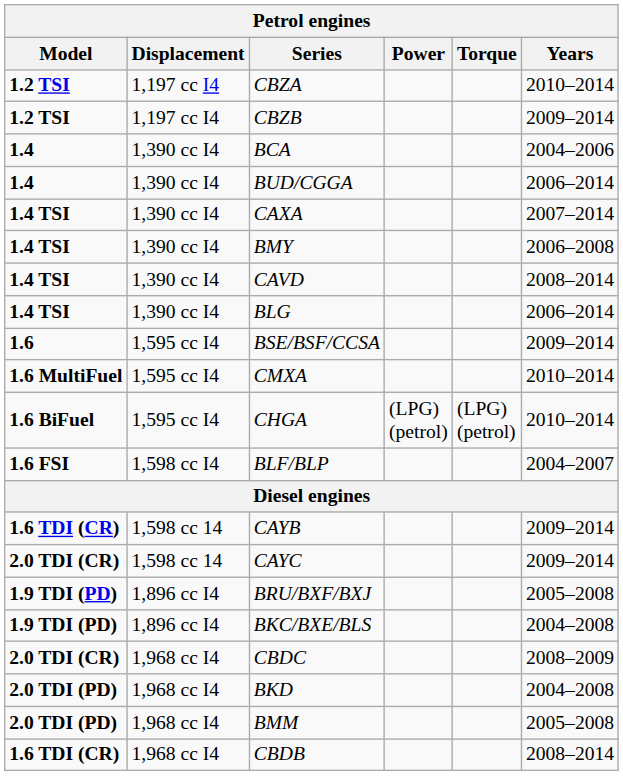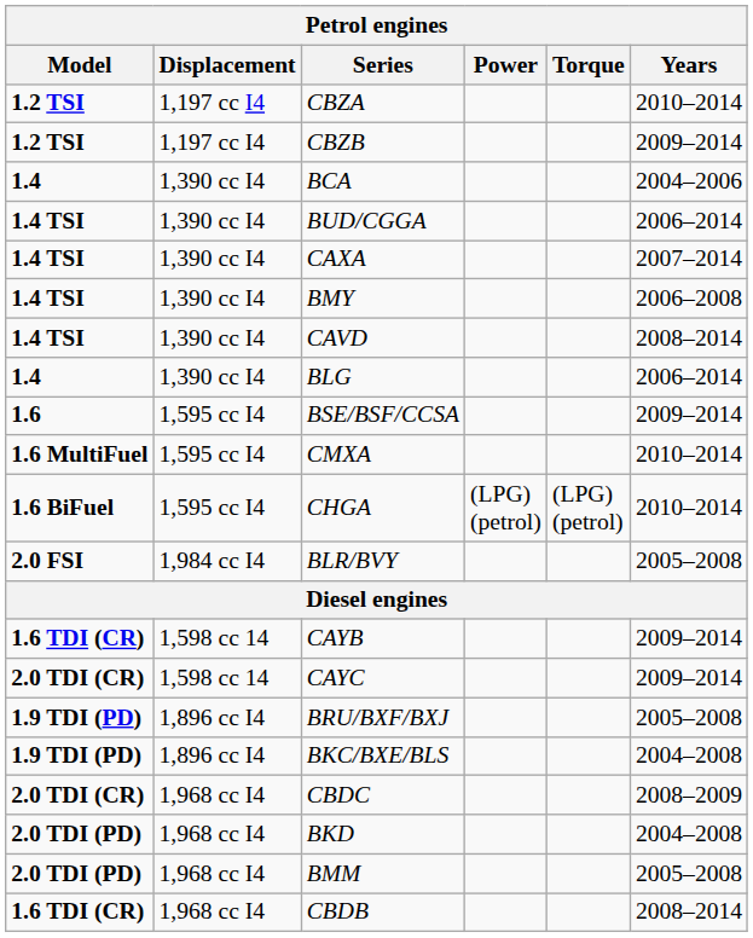BUD/CGGA | Model: 1.4 -> 1.4 TSI
BLG | Model: 1.4 TSI -> 1.4
- row: 1.6 FSI | 1,598 cc I4 | BLF/BLP | 2004–2007
+ row: 2.0 FSI | 1,984 cc I4 | BLR/BVY | 2005–2008
